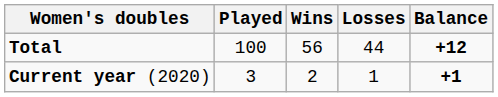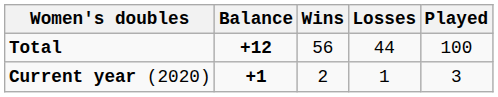columns swapped: Played <-> Balance
